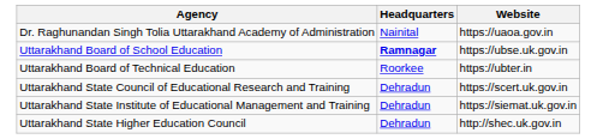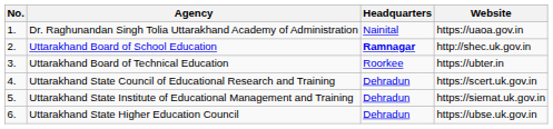+ column: No. | 1. | 2. | 3. | 4. | 5. | 6.
Uttarakhand Board of School Education | Website: https://ubse.uk.gov.in -> http://shec.uk.gov.in
Uttarakhand State Higher Education Council | Website: http://shec.uk.gov.in -> https://ubse.uk.gov.in
